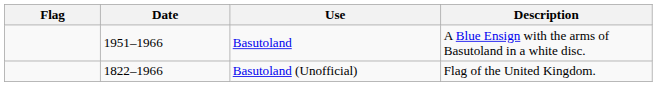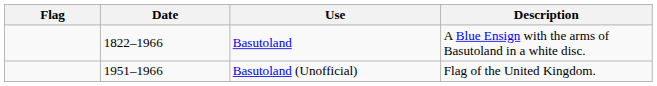Basutoland | Date: 1951–1966 -> 1822–1966
Basutoland (Unofficial) | Date: 1822–1966 -> 1951–1966
